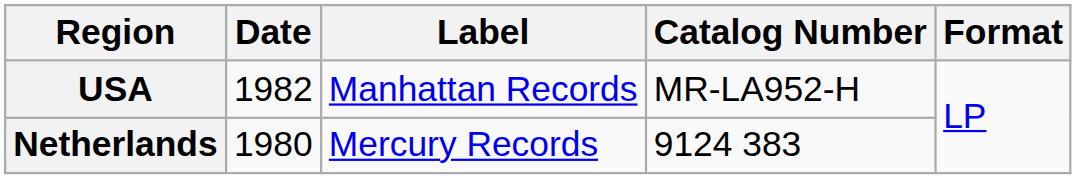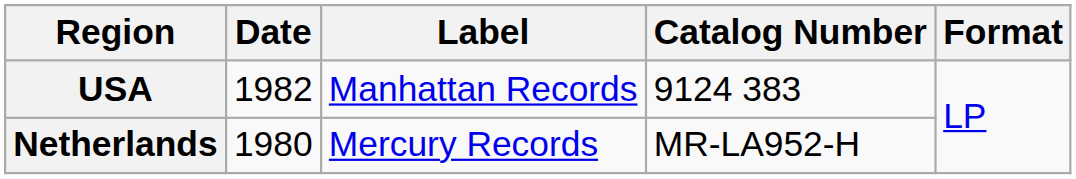USA | Catalog Number: MR-LA952-H -> 9124 383
Netherlands | Catalog Number: 9124 383 -> MR-LA952-H
